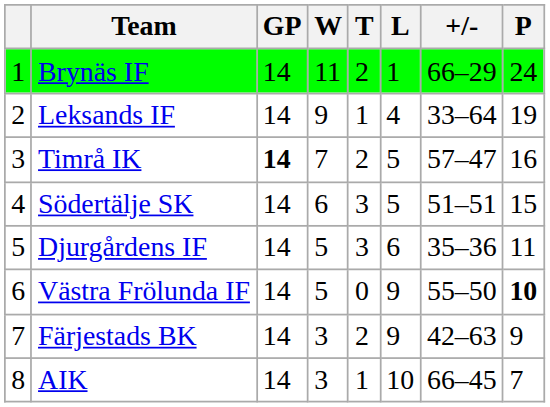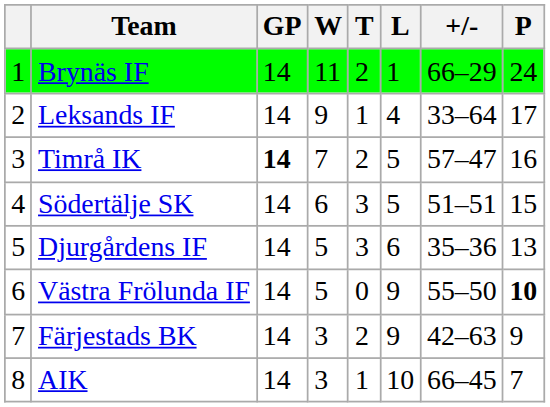Leksands IF | P: 19 -> 17
Djurgårdens IF | P: 11 -> 13
